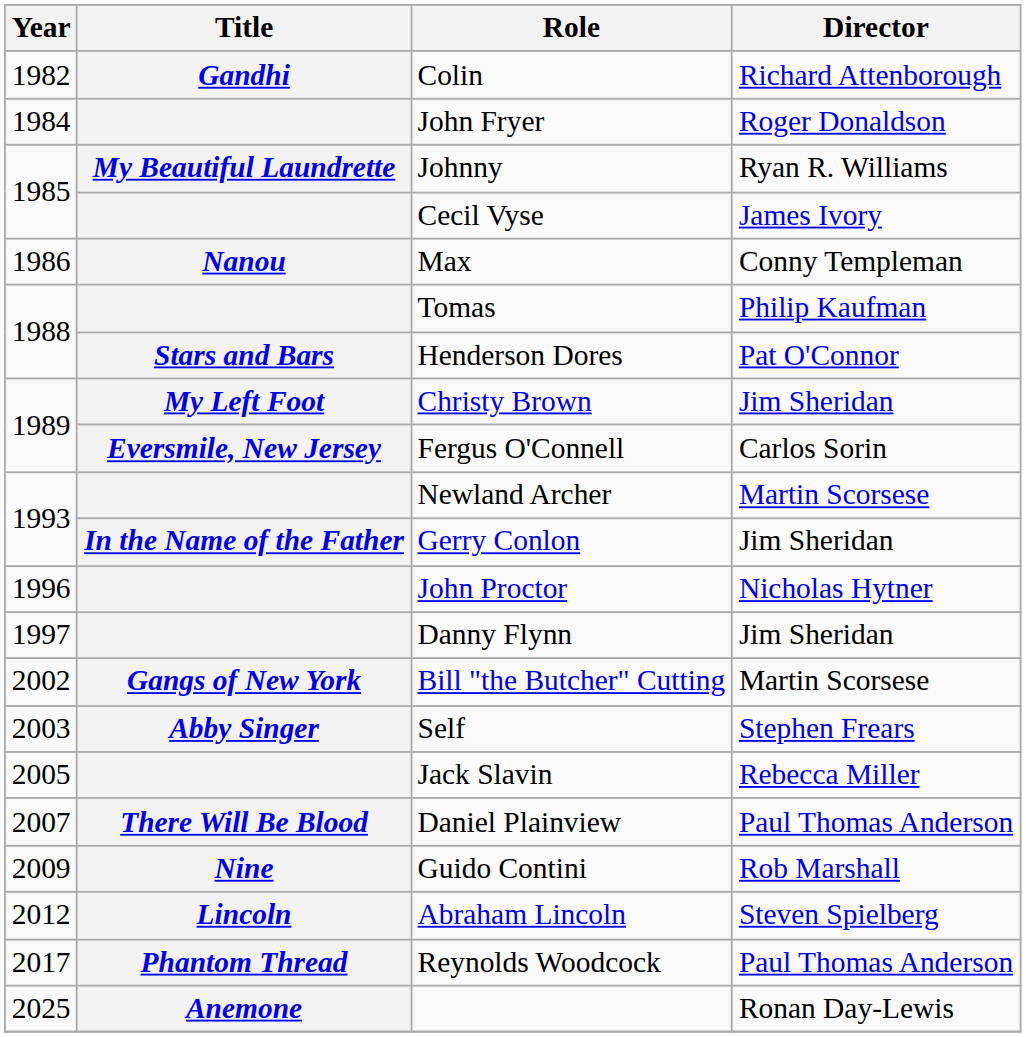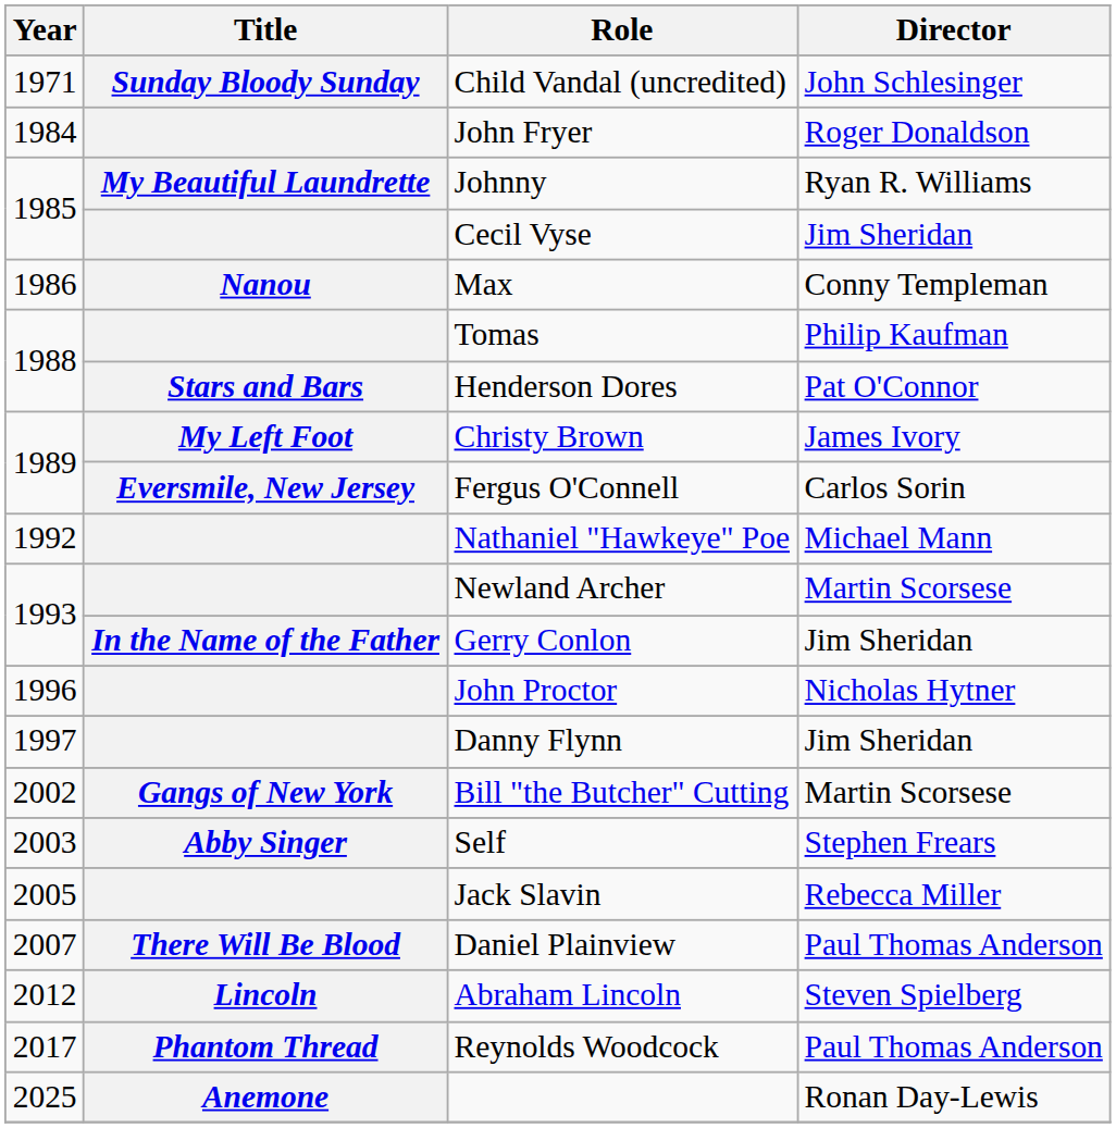+ row: 1971 | Sunday Bloody Sunday | Child Vandal (uncredited) | John Schlesinger
- row: 1982 | Gandhi | Colin | Richard Attenborough
Cecil Vyse | Director: James Ivory -> Jim Sheridan
Christy Brown | Director: Jim Sheridan -> James Ivory
+ row: 1992 | Nathaniel "Hawkeye" Poe | Michael Mann
- row: 2009 | Nine | Guido Contini | Rob Marshall
